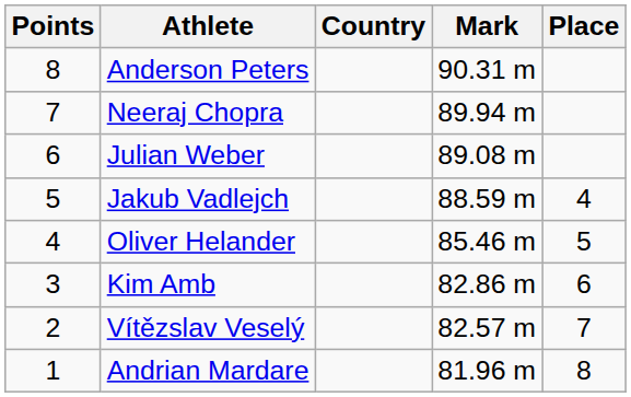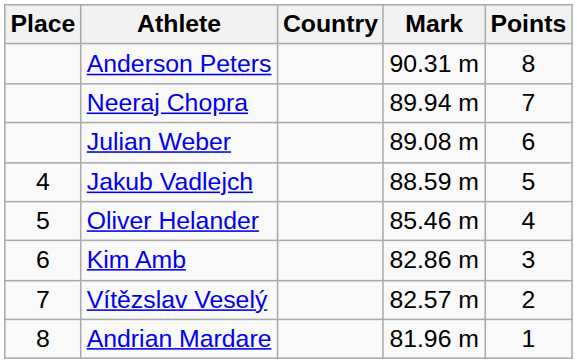columns swapped: Place <-> Points
